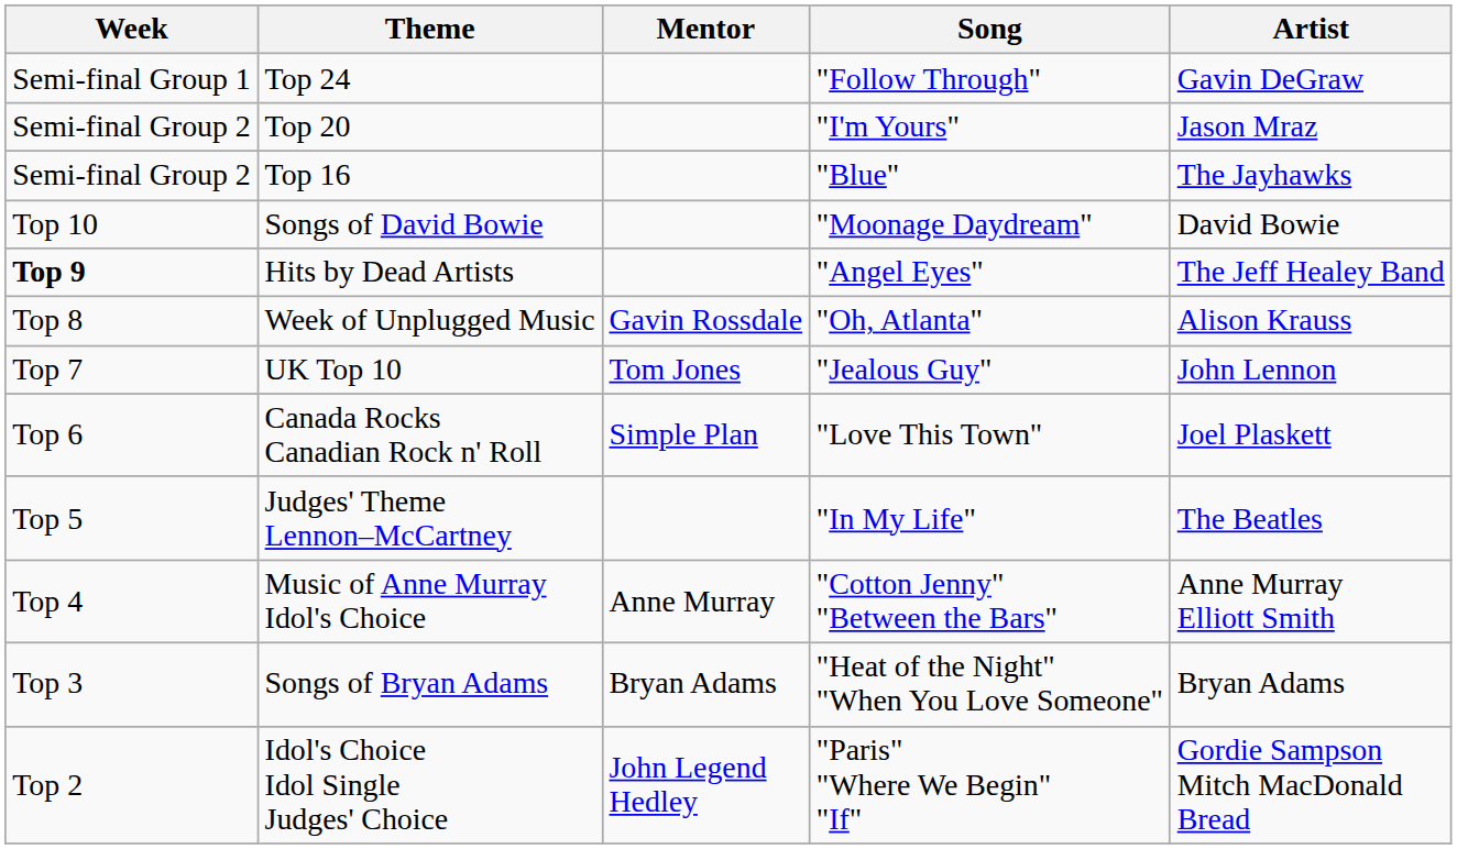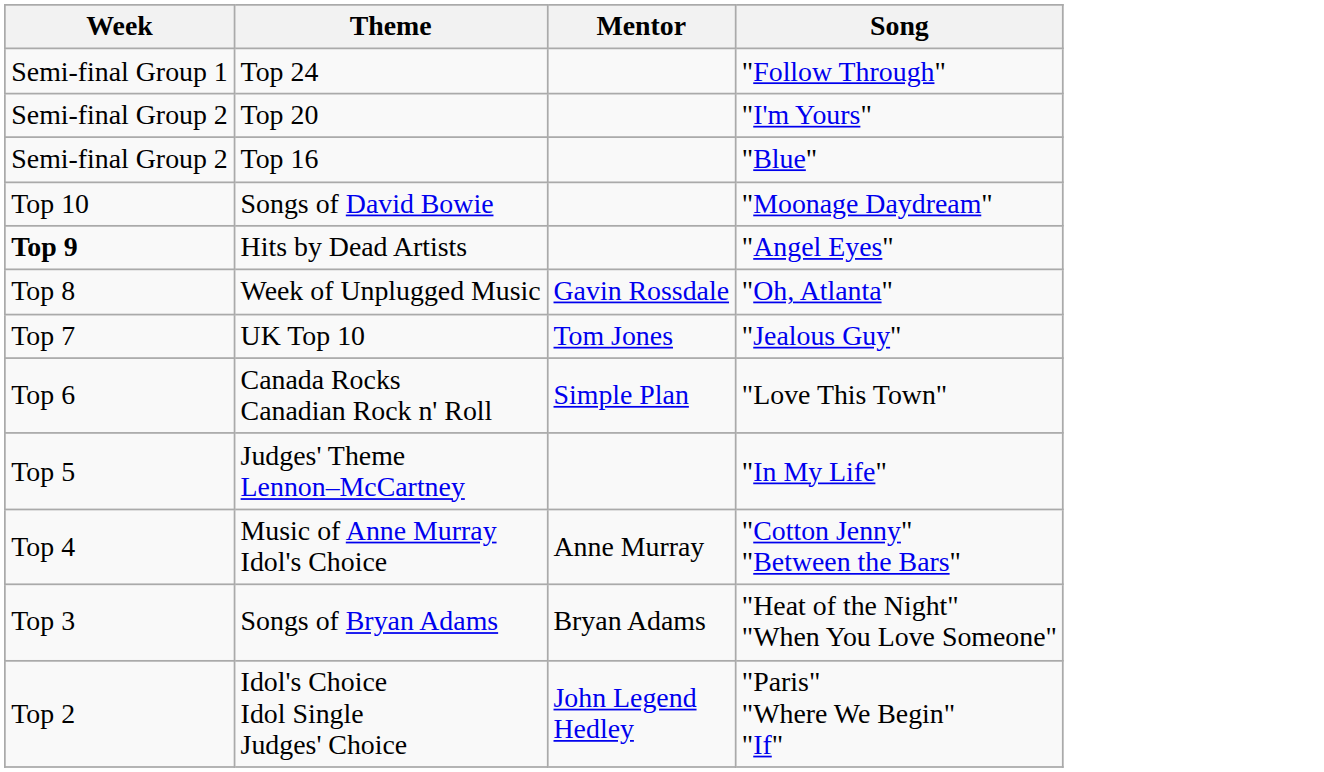- column: Artist | Gavin DeGraw | Jason Mraz | The Jayhawks | David Bowie | The Jeff Healey Band | Alison Krauss | John Lennon | Joel Plaskett | The Beatles | Anne Murray Elliott Smith | Bryan Adams | Gordie Sampson Mitch MacDonald Bread
